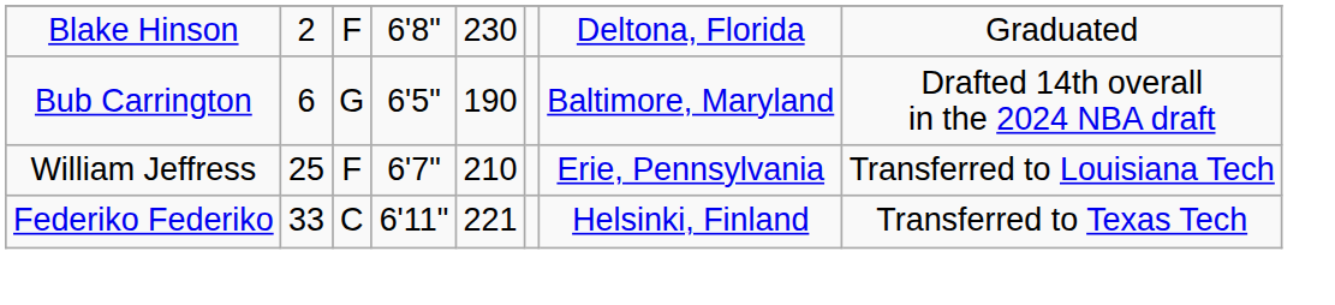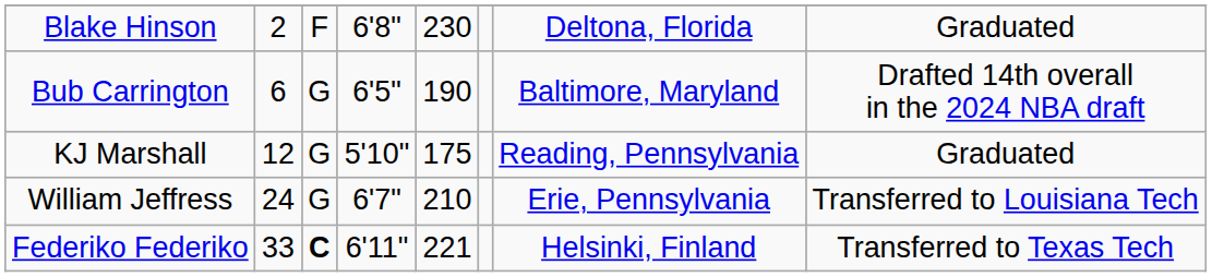+ row: KJ Marshall | 12 | G | 5'10" | 175 | Reading, Pennsylvania | Graduated
William Jeffress | column 2: 25 -> 24
William Jeffress | column 3: F -> G
Federiko Federiko | column 3: normal -> bold
